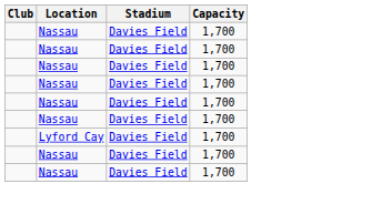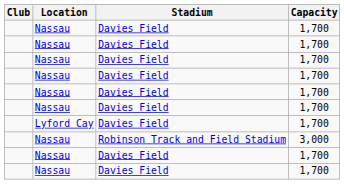+ row: Nassau | Robinson Track and Field Stadium | 3,000
